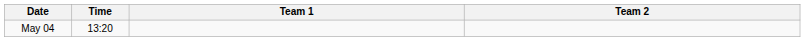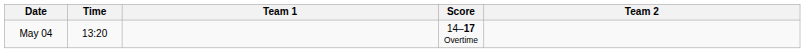+ column: Score | 14–17 Overtime
